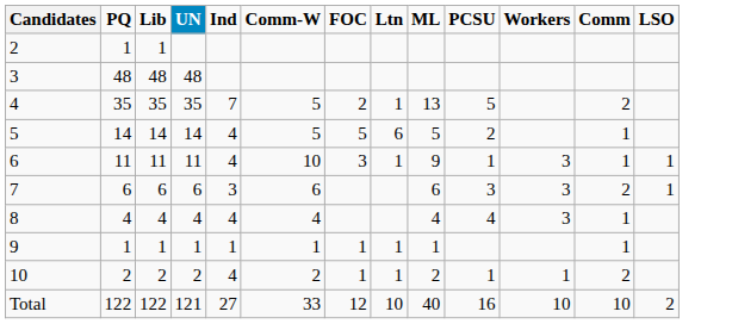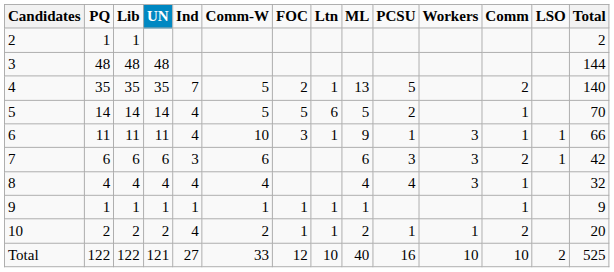+ column: Total | 2 | 144 | 140 | 70 | 66 | 42 | 32 | 9 | 20 | 525
